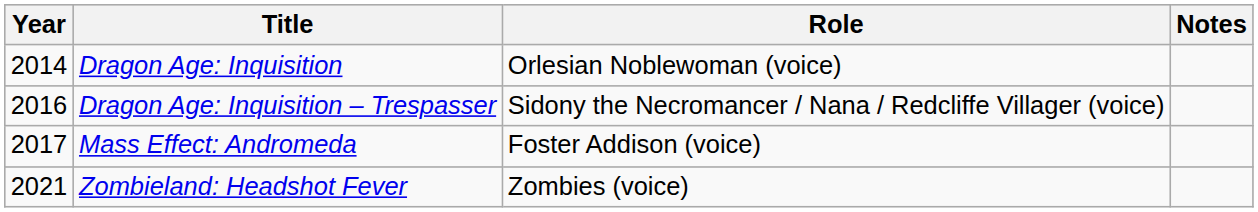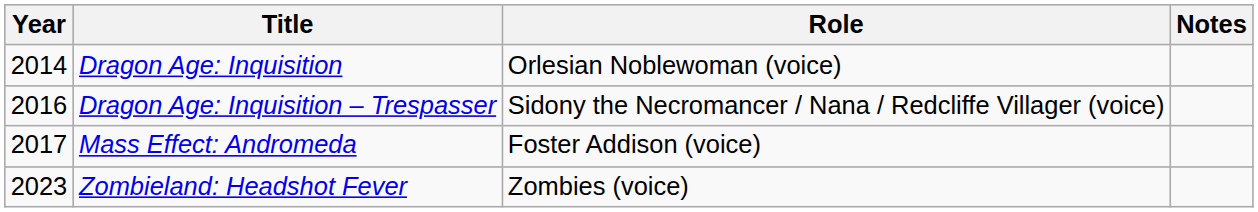Zombieland: Headshot Fever | Year: 2021 -> 2023
